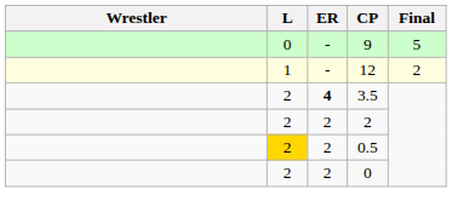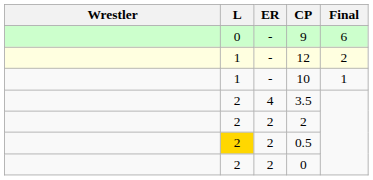9 | Final: 5 -> 6
+ row: 1 | - | 10 | 1
3.5 | ER: bold -> normal
